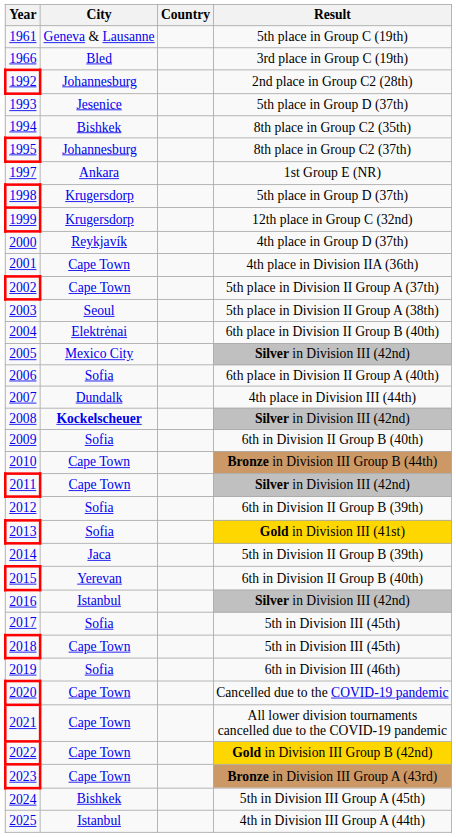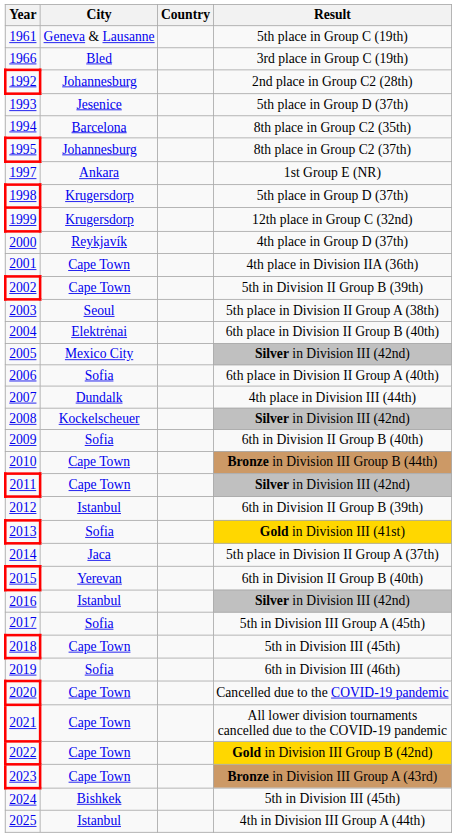1994 | City: Bishkek -> Barcelona
2002 | Result: 5th place in Division II Group A (37th) -> 5th in Division II Group B (39th)
2008 | City: bold -> normal
2012 | City: Sofia -> Istanbul
2014 | Result: 5th in Division II Group B (39th) -> 5th place in Division II Group A (37th)
2017 | Result: 5th in Division III (45th) -> 5th in Division III Group A (45th)
2024 | Result: 5th in Division III Group A (45th) -> 5th in Division III (45th)
